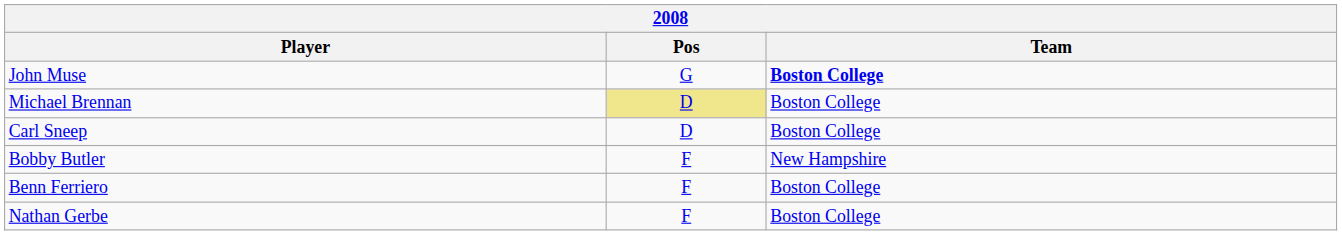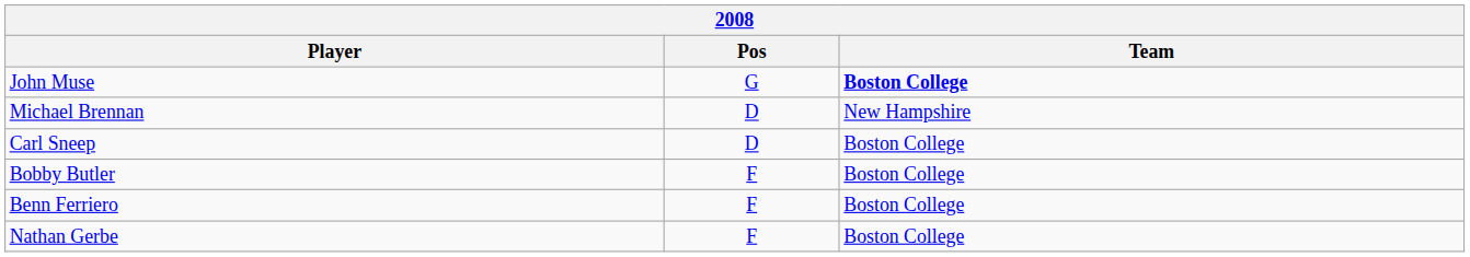Michael Brennan | Pos: khaki background -> no background
Michael Brennan | Team: Boston College -> New Hampshire
Bobby Butler | Team: New Hampshire -> Boston College
